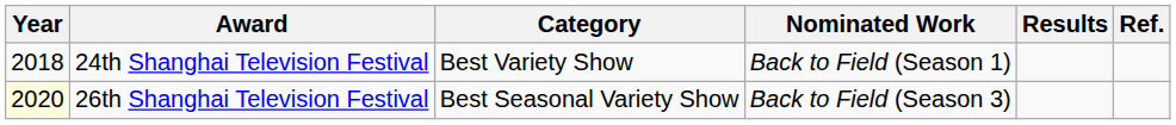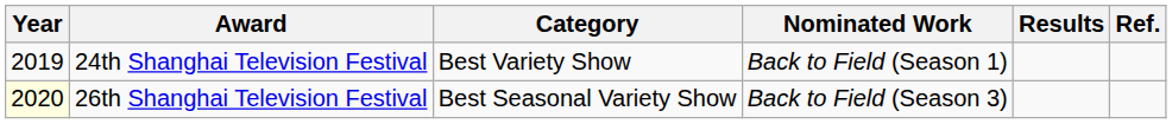24th Shanghai Television Festival | Year: 2018 -> 2019
